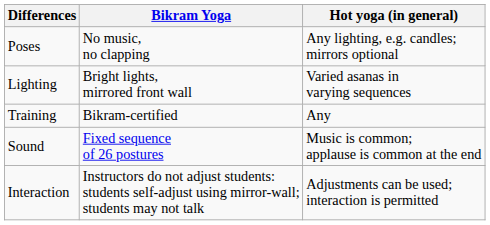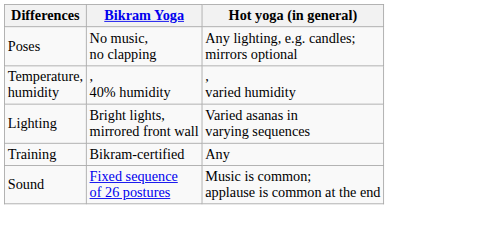+ row: Temperature, humidity | , 40% humidity | , varied humidity
- row: Interaction | Instructors do not adjust students: students self-adjust using mirror-wall; students may not talk | Adjustments can be used; interaction is permitted
